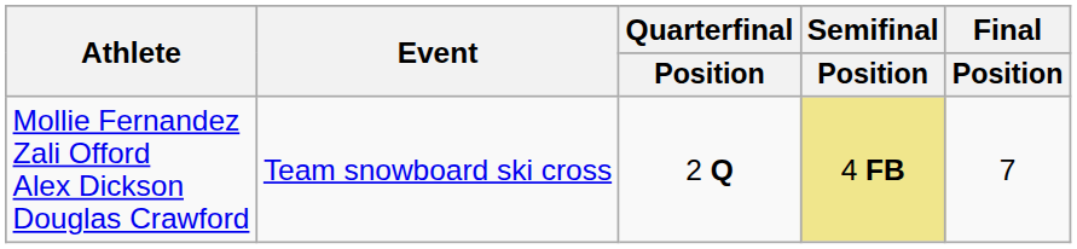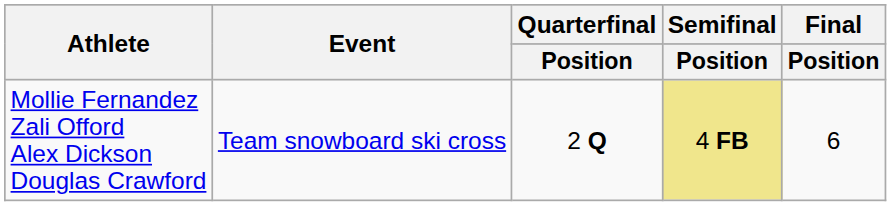Mollie Fernandez Zali Offord Alex Dickson Douglas Crawford | Final / Position: 7 -> 6
